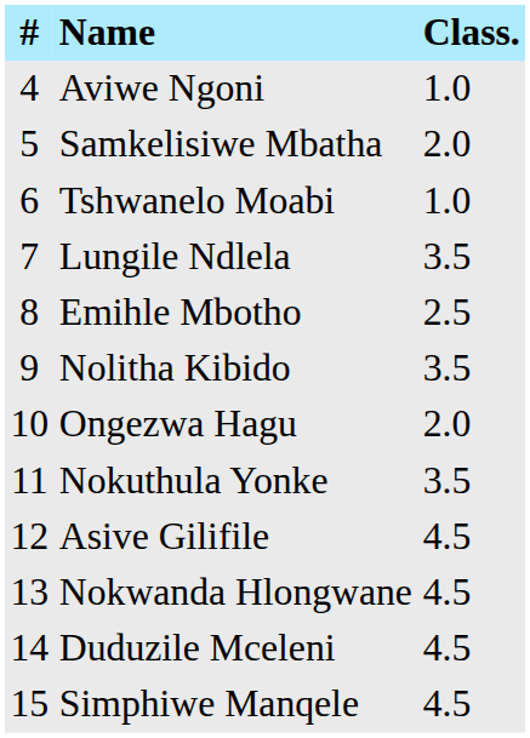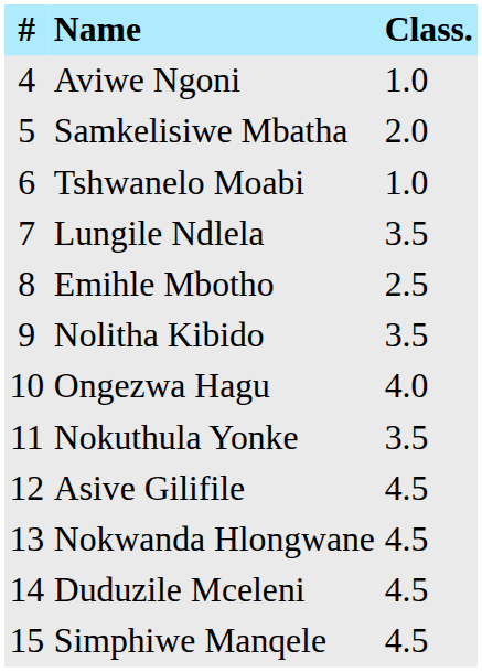Ongezwa Hagu | Class.: 2.0 -> 4.0
